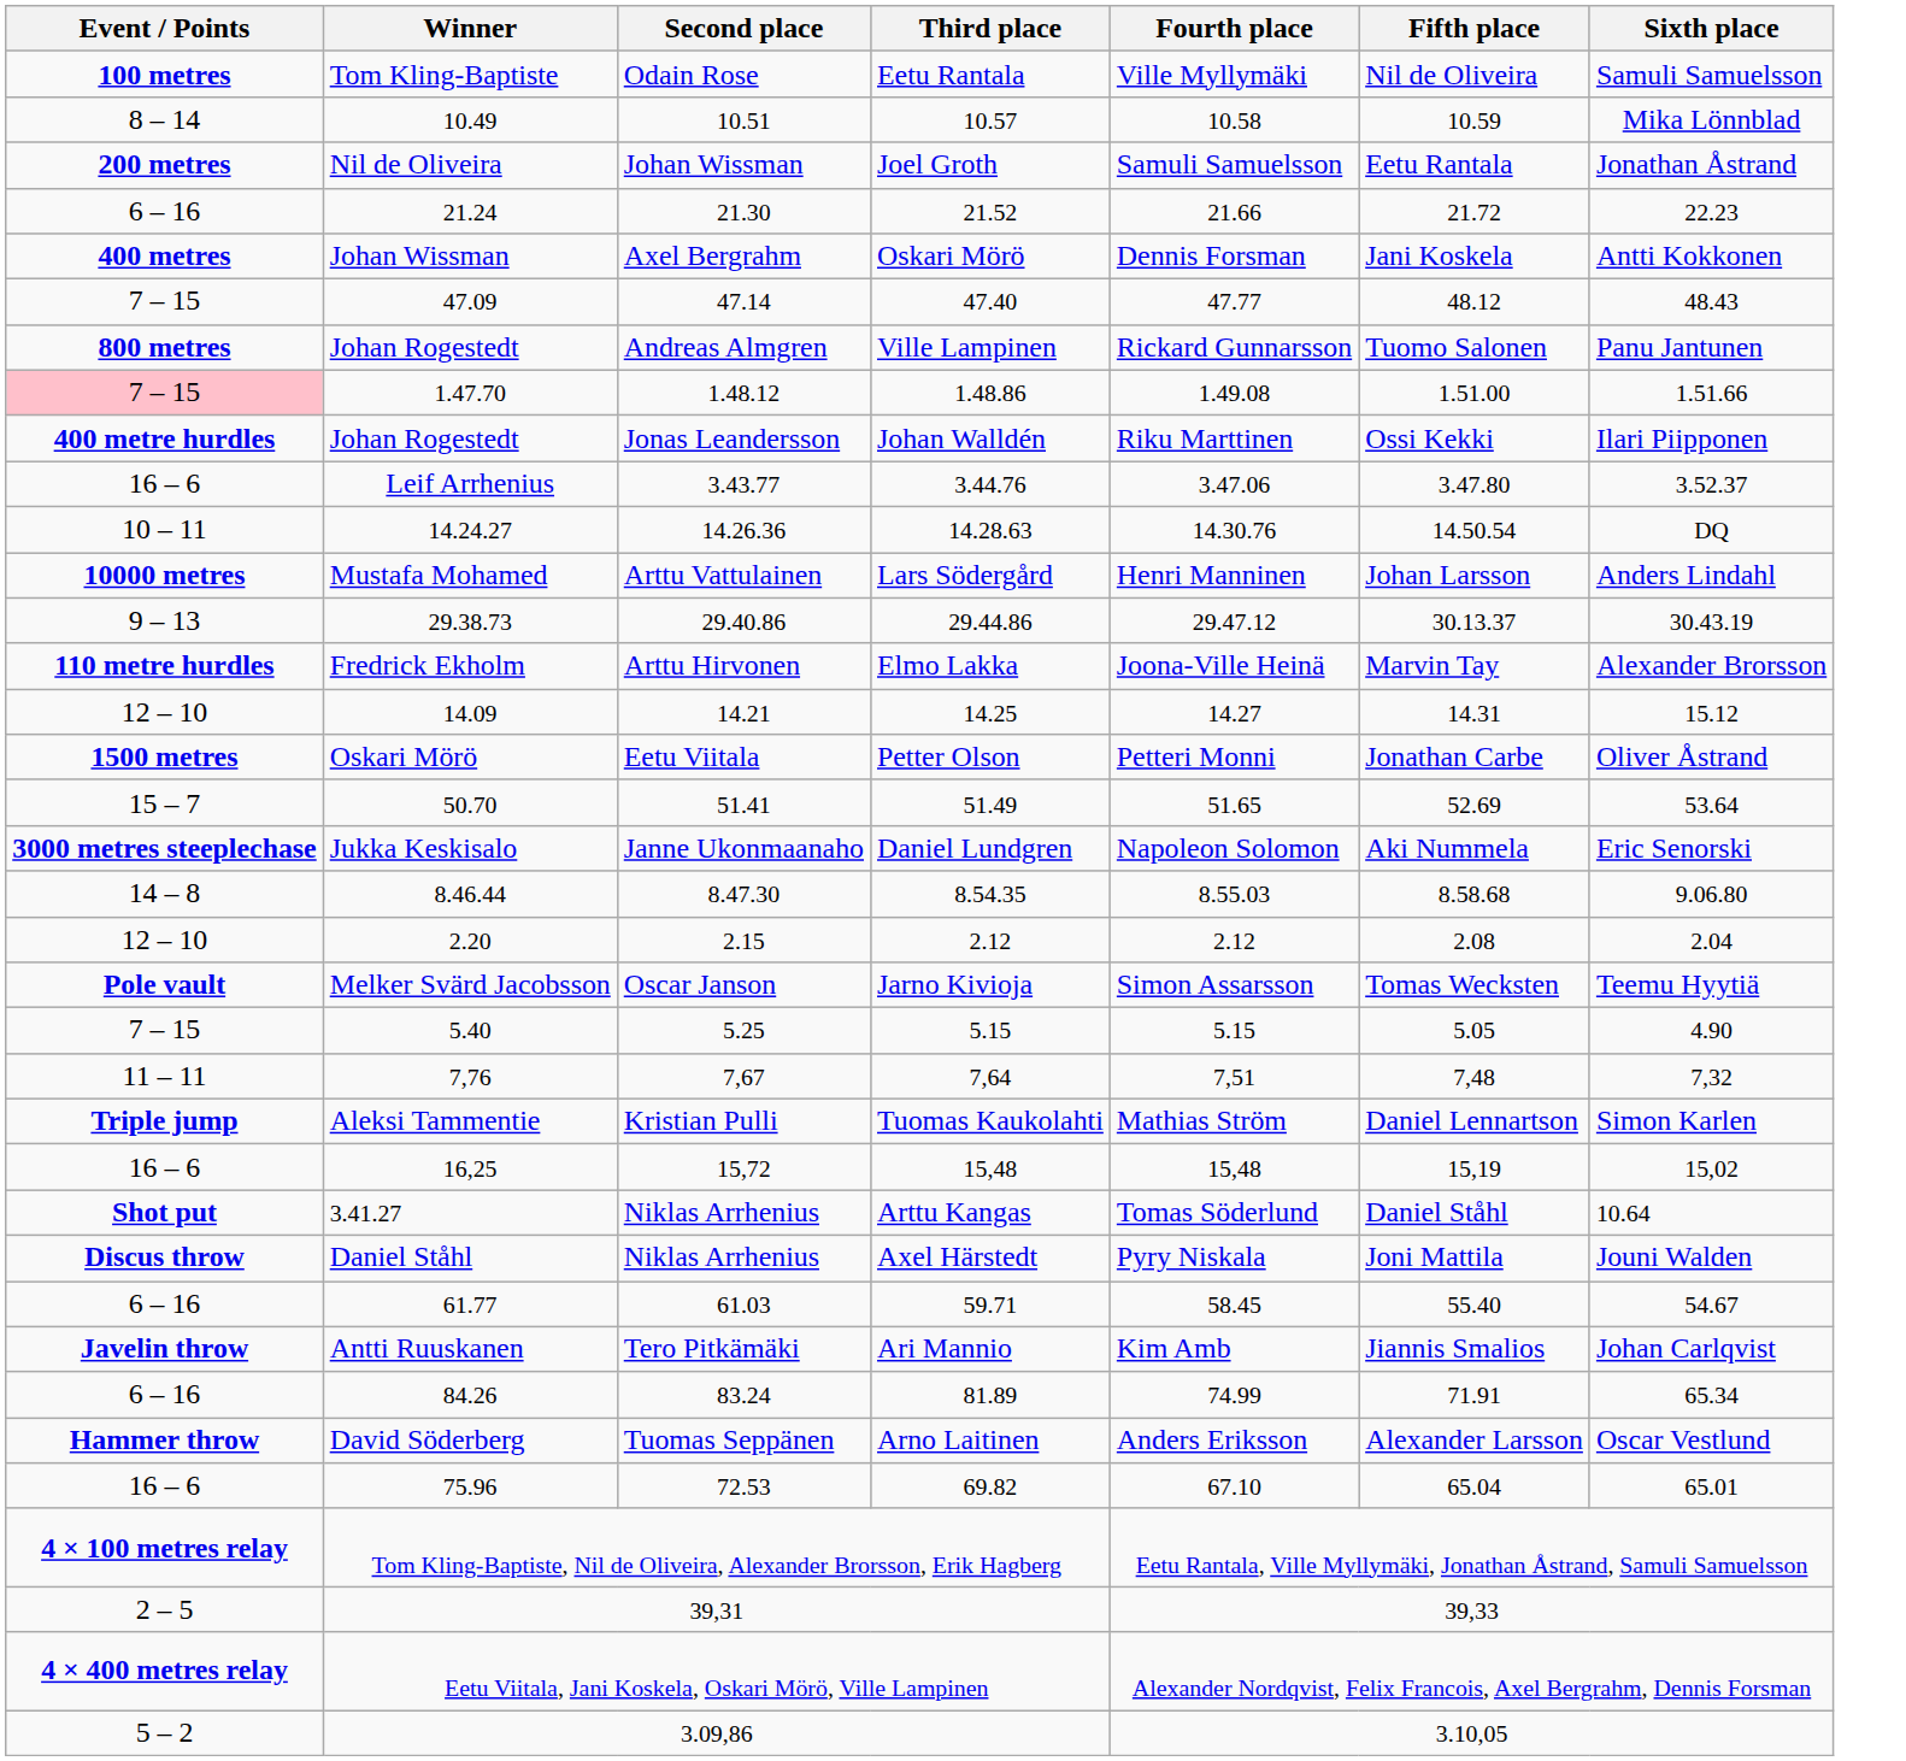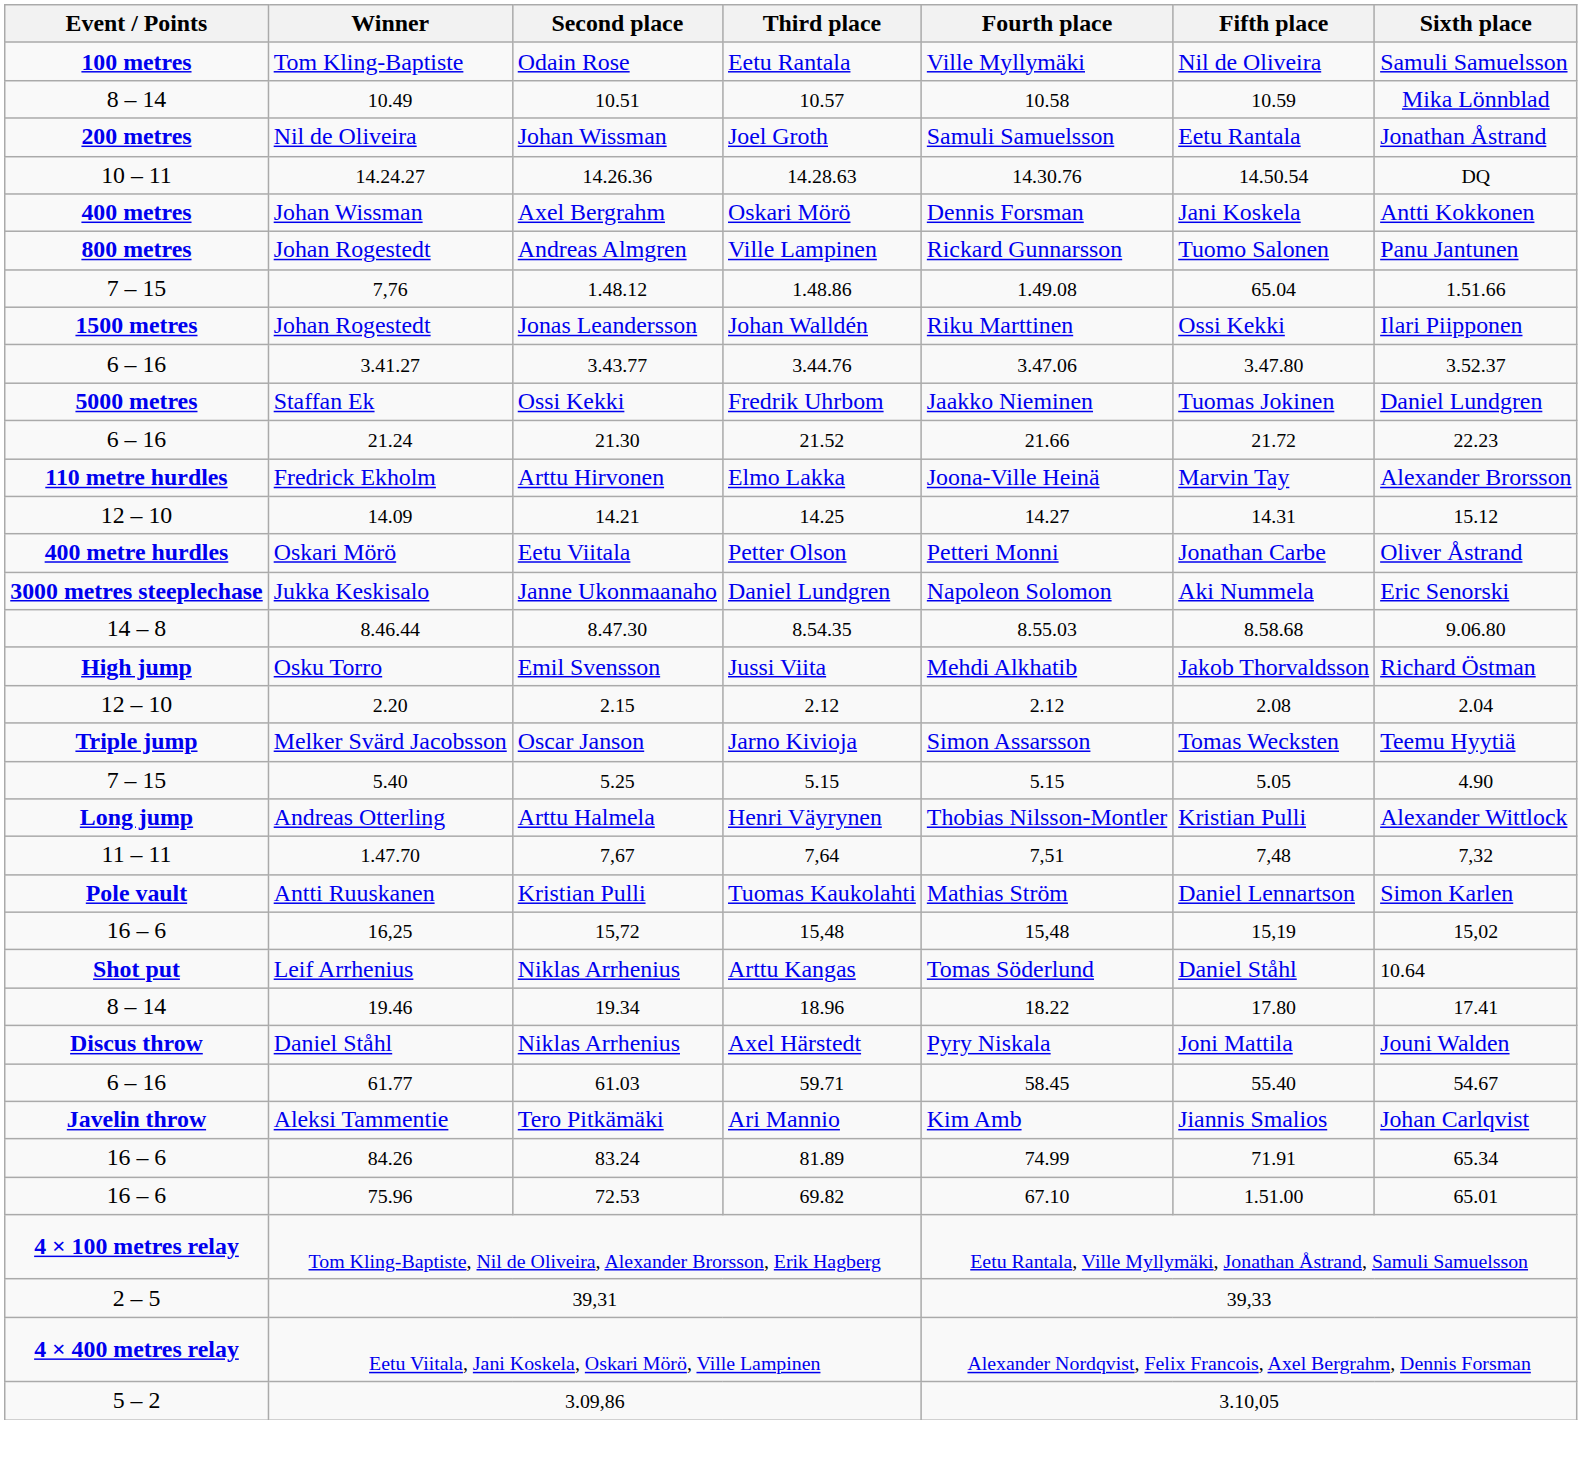rows swapped: 21.52 <-> 14.28.63
- row: 7 – 15 | 47.09 | 47.14 | 47.40 | 47.77 | 48.12 | 48.43
1.48.86 | Event / Points: pink background -> no background
1.48.86 | Winner: 1.47.70 -> 7,76
1.48.86 | Fifth place: 1.51.00 -> 65.04
Johan Walldén | Event / Points: 400 metre hurdles -> 1500 metres
3.44.76 | Event / Points: 16 – 6 -> 6 – 16
3.44.76 | Winner: Leif Arrhenius -> 3.41.27
+ row: 5000 metres | Staffan Ek | Ossi Kekki | Fredrik Uhrbom | Jaakko Nieminen | Tuomas Jokinen | Daniel Lundgren
- row: 10000 metres | Mustafa Mohamed | Arttu Vattulainen | Lars Södergård | Henri Manninen | Johan Larsson | Anders Lindahl
- row: 9 – 13 | 29.38.73 | 29.40.86 | 29.44.86 | 29.47.12 | 30.13.37 | 30.43.19
Petter Olson | Event / Points: 1500 metres -> 400 metre hurdles
- row: 15 – 7 | 50.70 | 51.41 | 51.49 | 51.65 | 52.69 | 53.64
+ row: High jump | Osku Torro | Emil Svensson | Jussi Viita | Mehdi Alkhatib | Jakob Thorvaldsson | Richard Östman
Jarno Kivioja | Event / Points: Pole vault -> Triple jump
+ row: Long jump | Andreas Otterling | Arttu Halmela | Henri Väyrynen | Thobias Nilsson-Montler | Kristian Pulli | Alexander Wittlock
7,64 | Winner: 7,76 -> 1.47.70
Tuomas Kaukolahti | Event / Points: Triple jump -> Pole vault
Tuomas Kaukolahti | Winner: Aleksi Tammentie -> Antti Ruuskanen
Arttu Kangas | Winner: 3.41.27 -> Leif Arrhenius
+ row: 8 – 14 | 19.46 | 19.34 | 18.96 | 18.22 | 17.80 | 17.41
Ari Mannio | Winner: Antti Ruuskanen -> Aleksi Tammentie
81.89 | Event / Points: 6 – 16 -> 16 – 6
- row: Hammer throw | David Söderberg | Tuomas Seppänen | Arno Laitinen | Anders Eriksson | Alexander Larsson | Oscar Vestlund
69.82 | Fifth place: 65.04 -> 1.51.00
